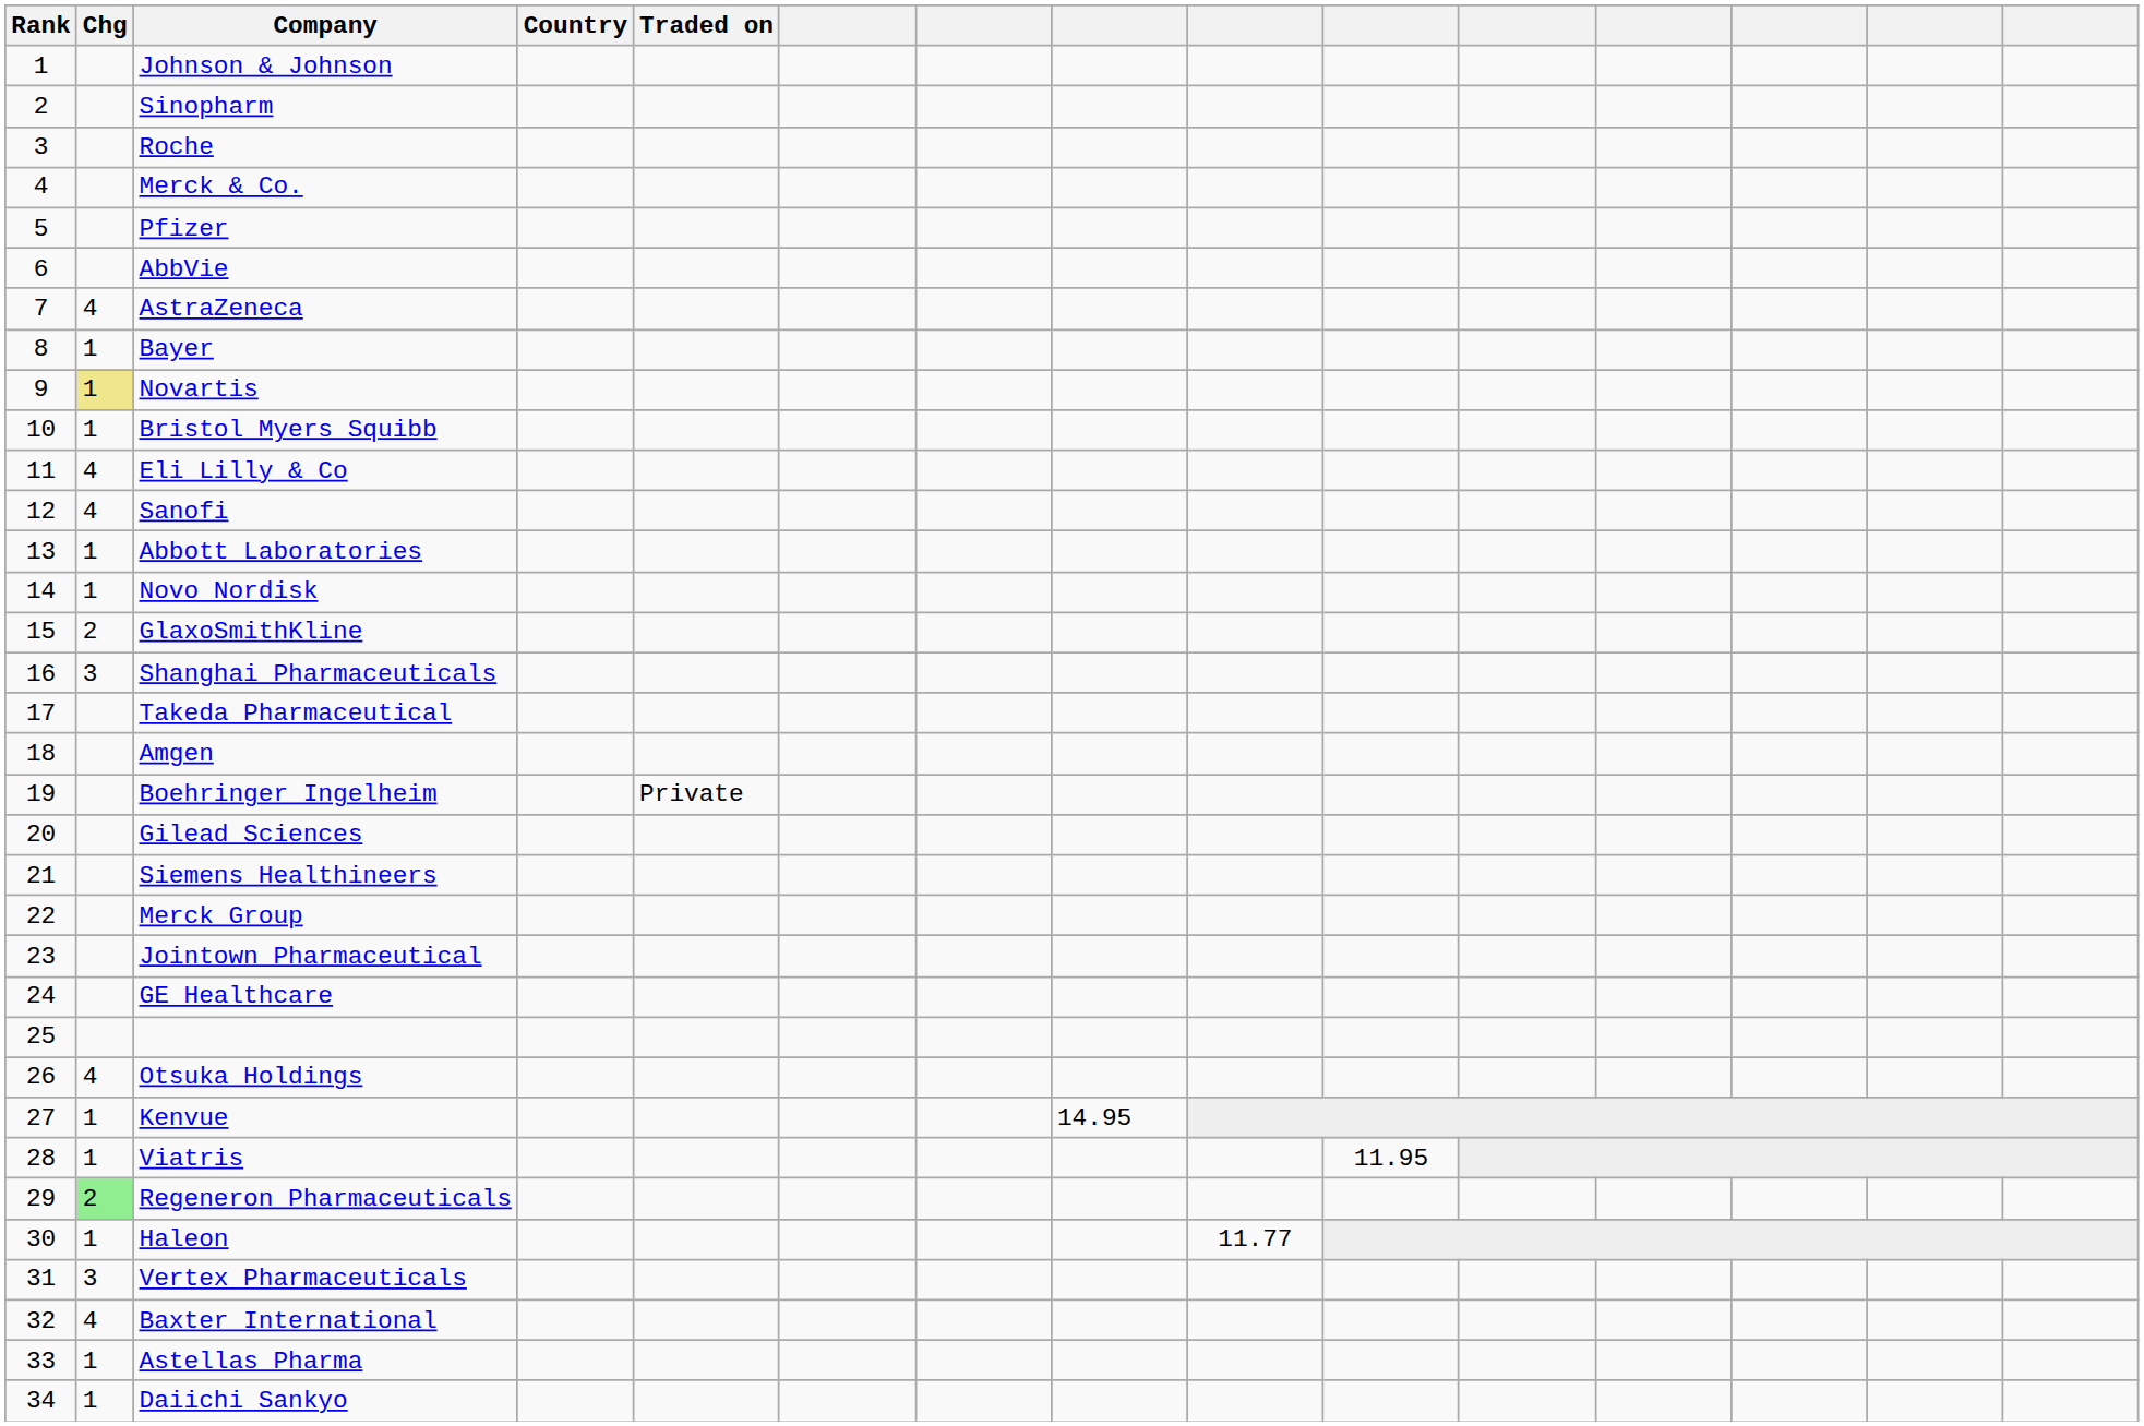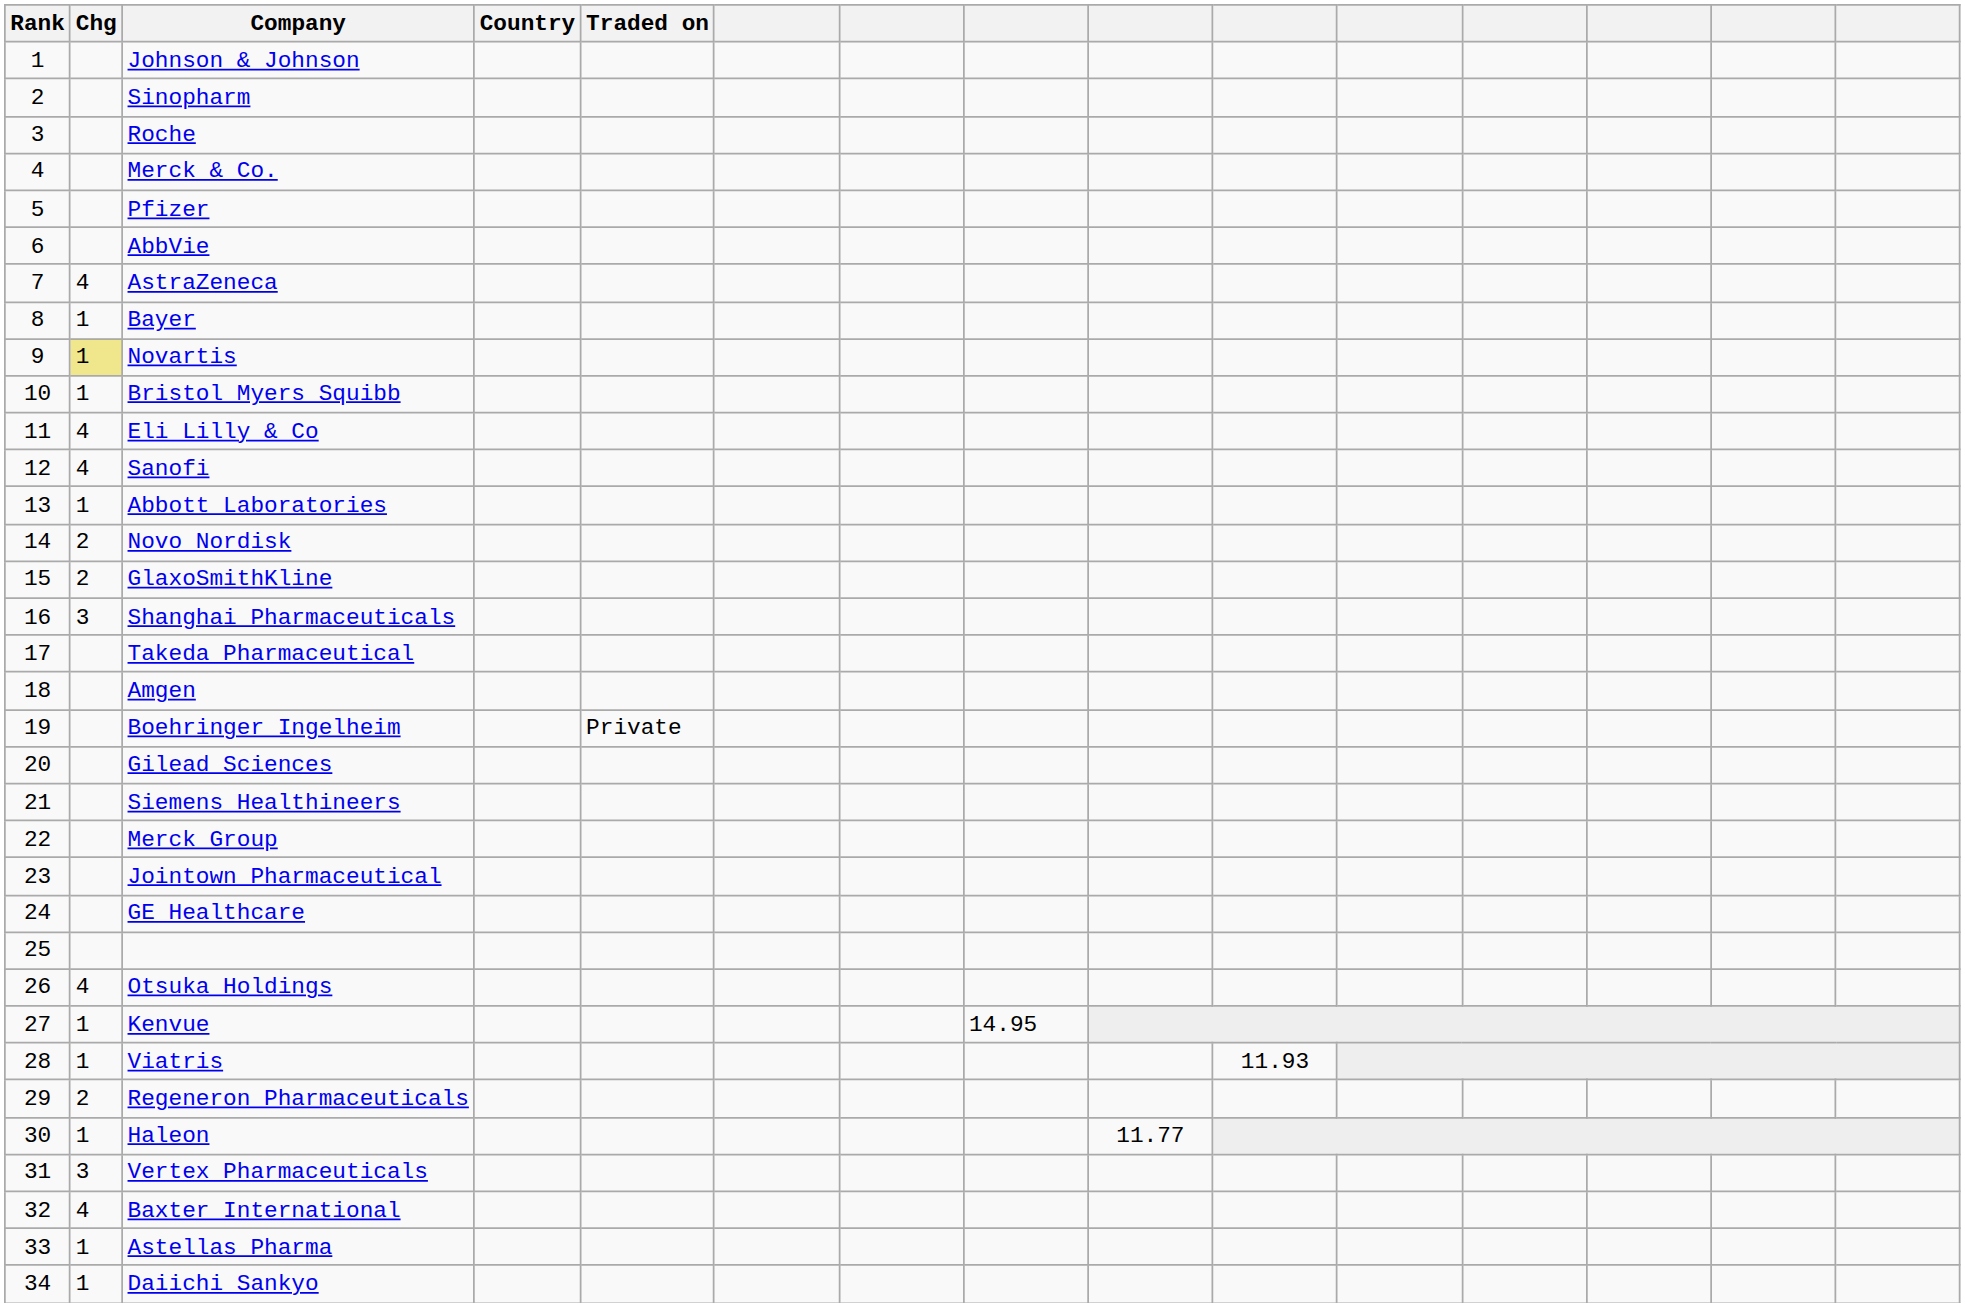Novo Nordisk | Chg: 1 -> 2
Viatris | column 10: 11.95 -> 11.93
Regeneron Pharmaceuticals | Chg: lightgreen background -> no background
